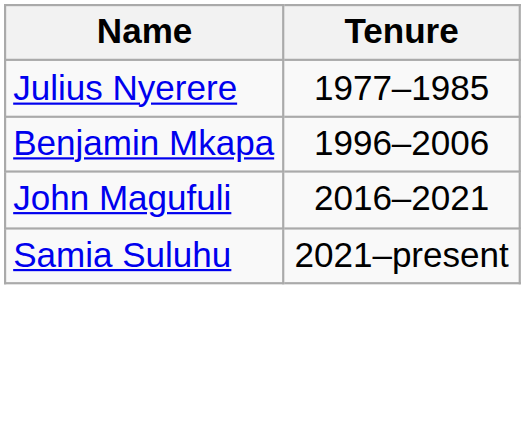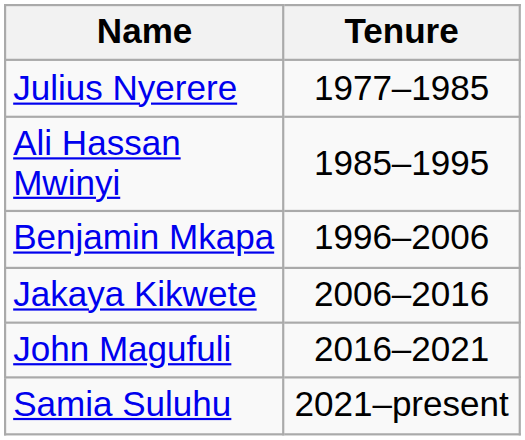+ row: Ali Hassan Mwinyi | 1985–1995
+ row: Jakaya Kikwete | 2006–2016
